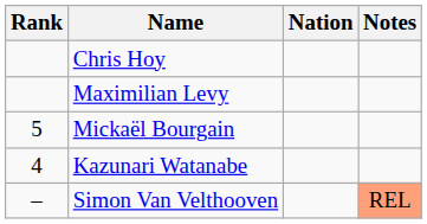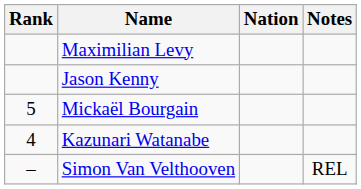- row: Chris Hoy
+ row: Jason Kenny
Simon Van Velthooven | Notes: lightsalmon background -> no background
